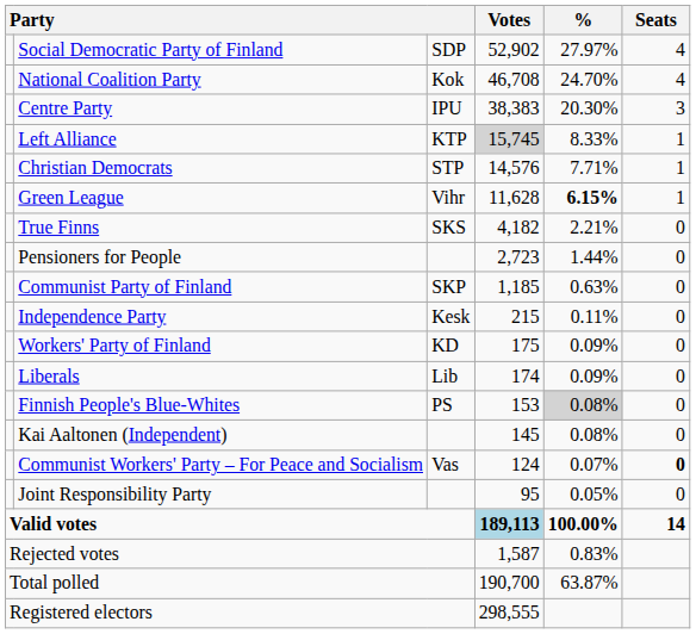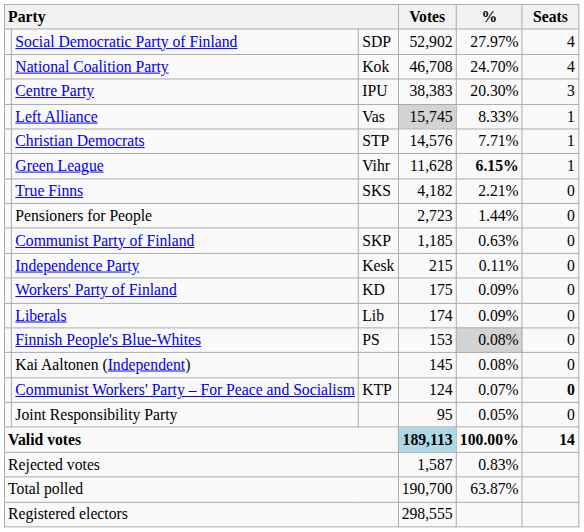Left Alliance | column 3: KTP -> Vas
Communist Workers' Party – For Peace and Socialism | column 3: Vas -> KTP
